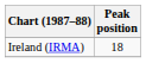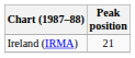Ireland (IRMA) | Peak position: 18 -> 21
